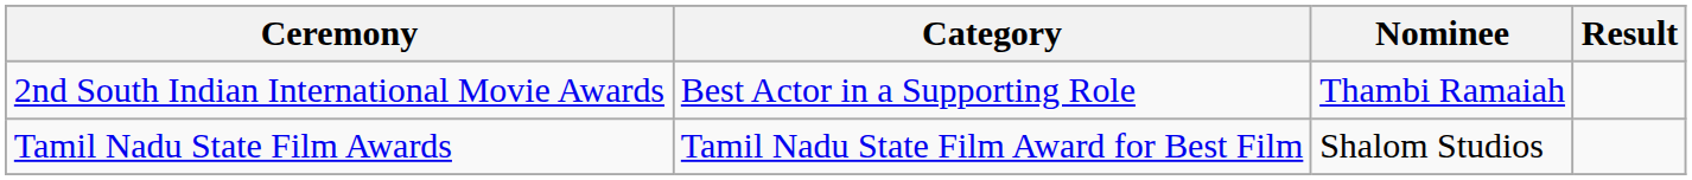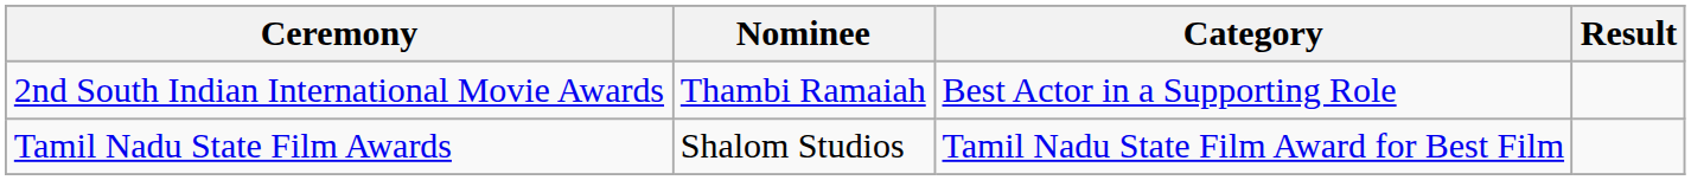columns swapped: Category <-> Nominee
